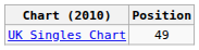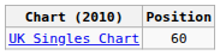UK Singles Chart | Position: 49 -> 60
